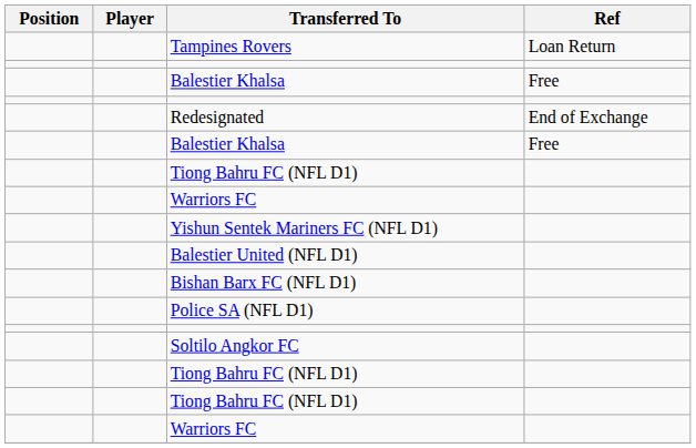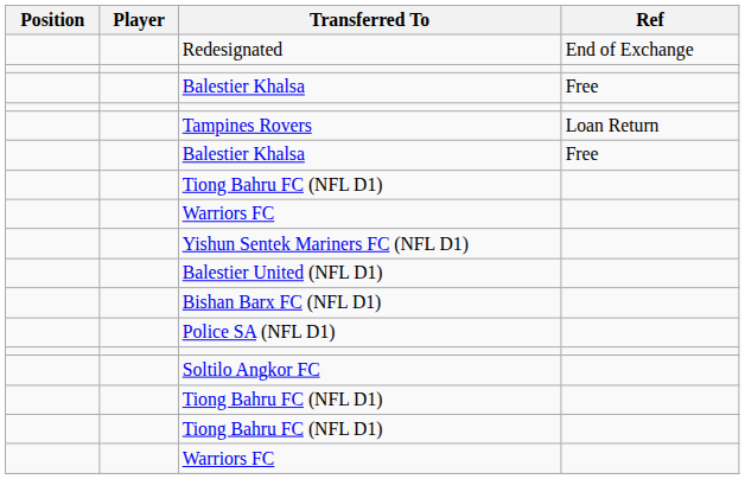rows swapped: Redesignated <-> Tampines Rovers
